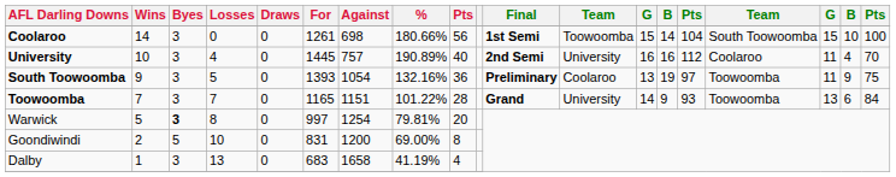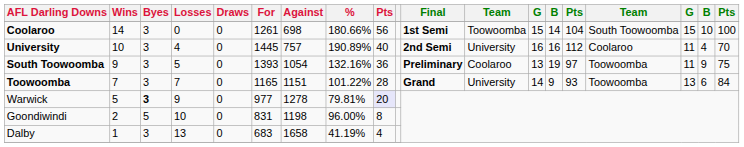Warwick | Losses: 8 -> 9
Warwick | For: 997 -> 977
Warwick | Against: 1254 -> 1278
Warwick | column 9: no background -> lavender background
Goondiwindi | Against: 1200 -> 1198
Goondiwindi | %: 69.00% -> 96.00%
